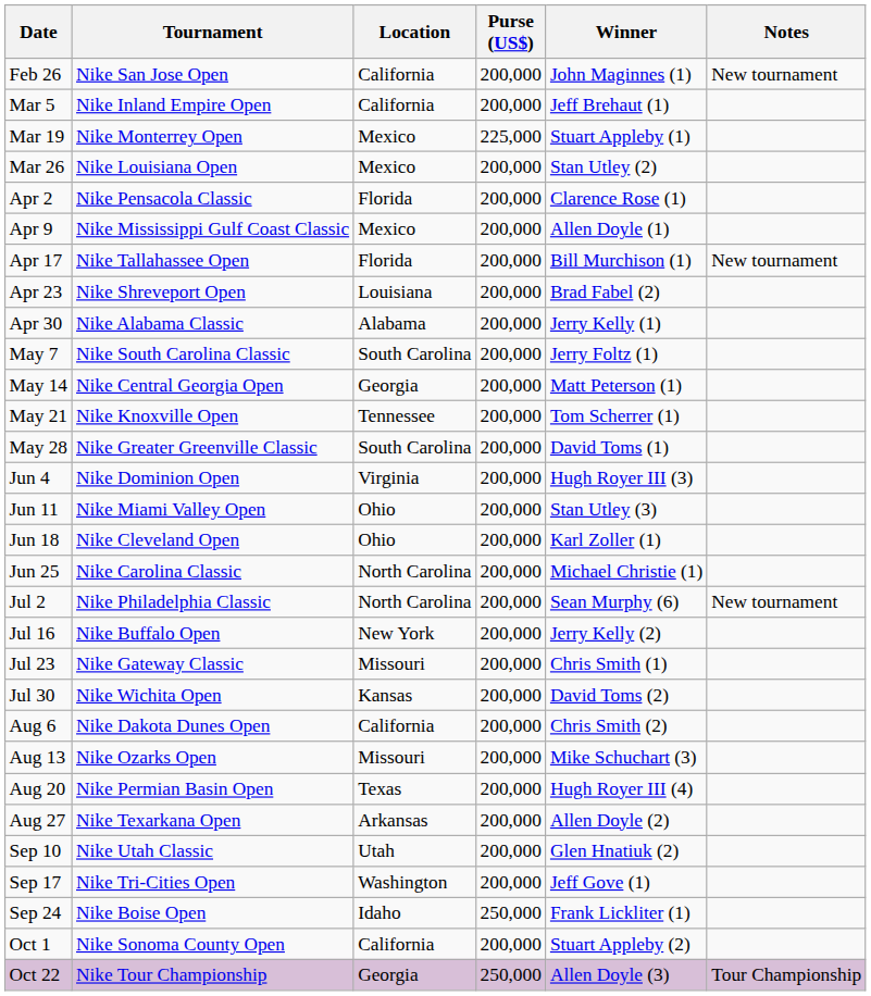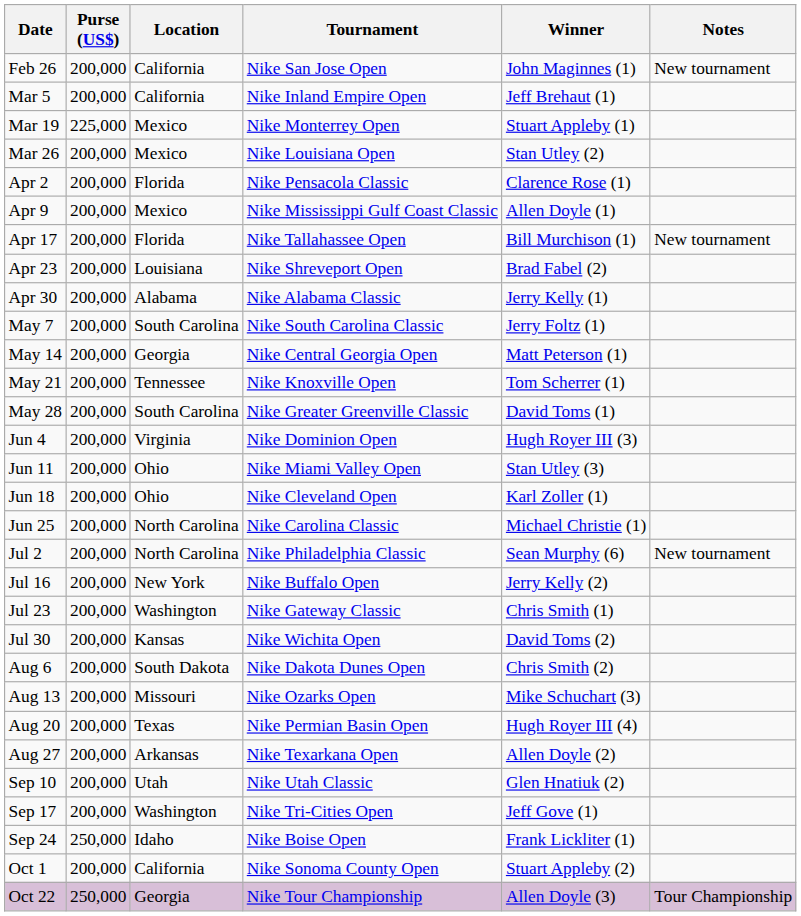columns swapped: Tournament <-> Purse (US$)
Jul 23 | Location: Missouri -> Washington
Aug 6 | Location: California -> South Dakota
